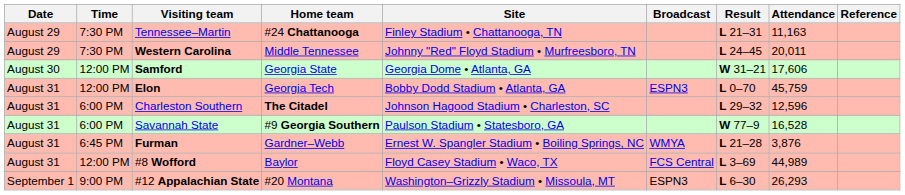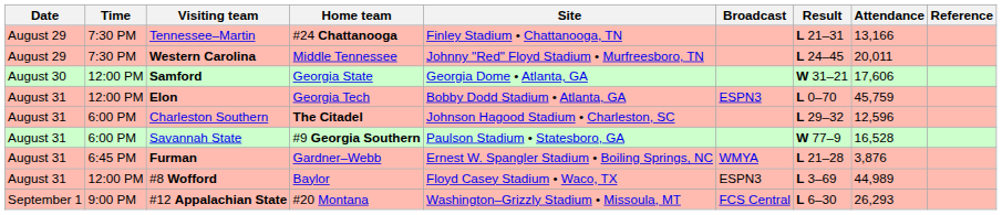Tennessee–Martin | Attendance: 11,163 -> 13,166
#8 Wofford | Broadcast: FCS Central -> ESPN3
#12 Appalachian State | Broadcast: ESPN3 -> FCS Central
